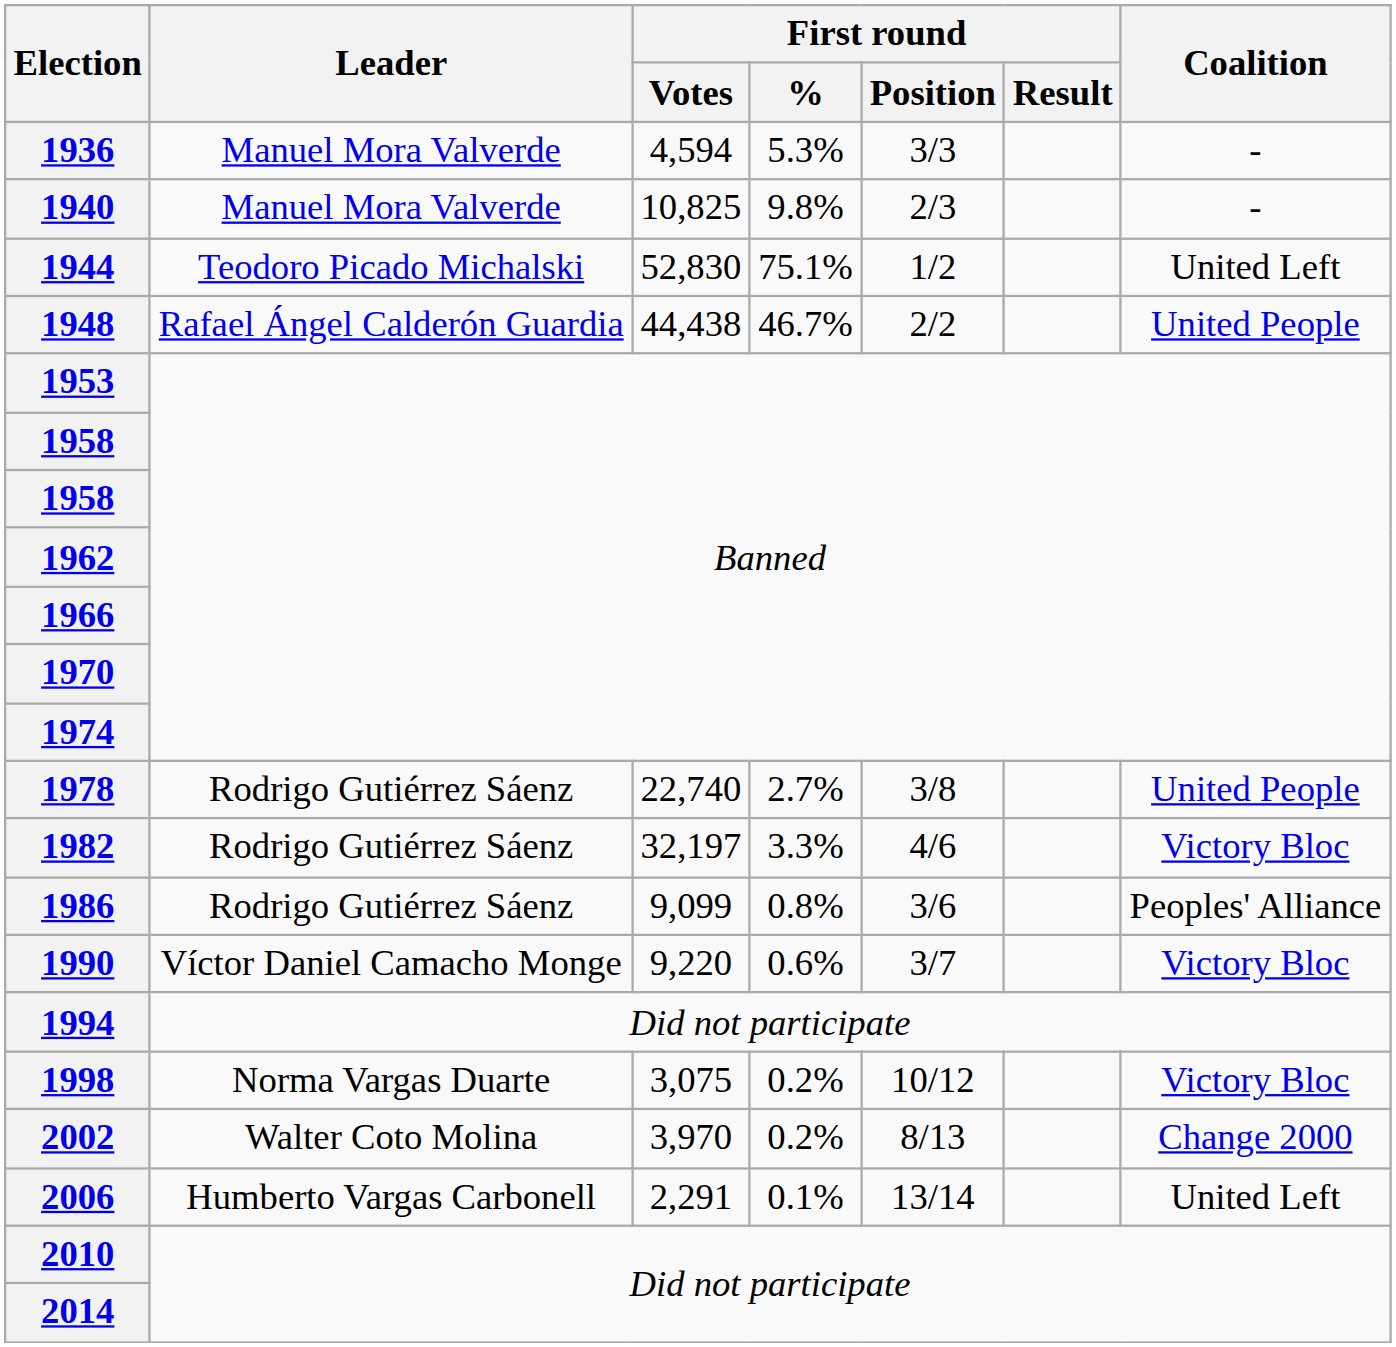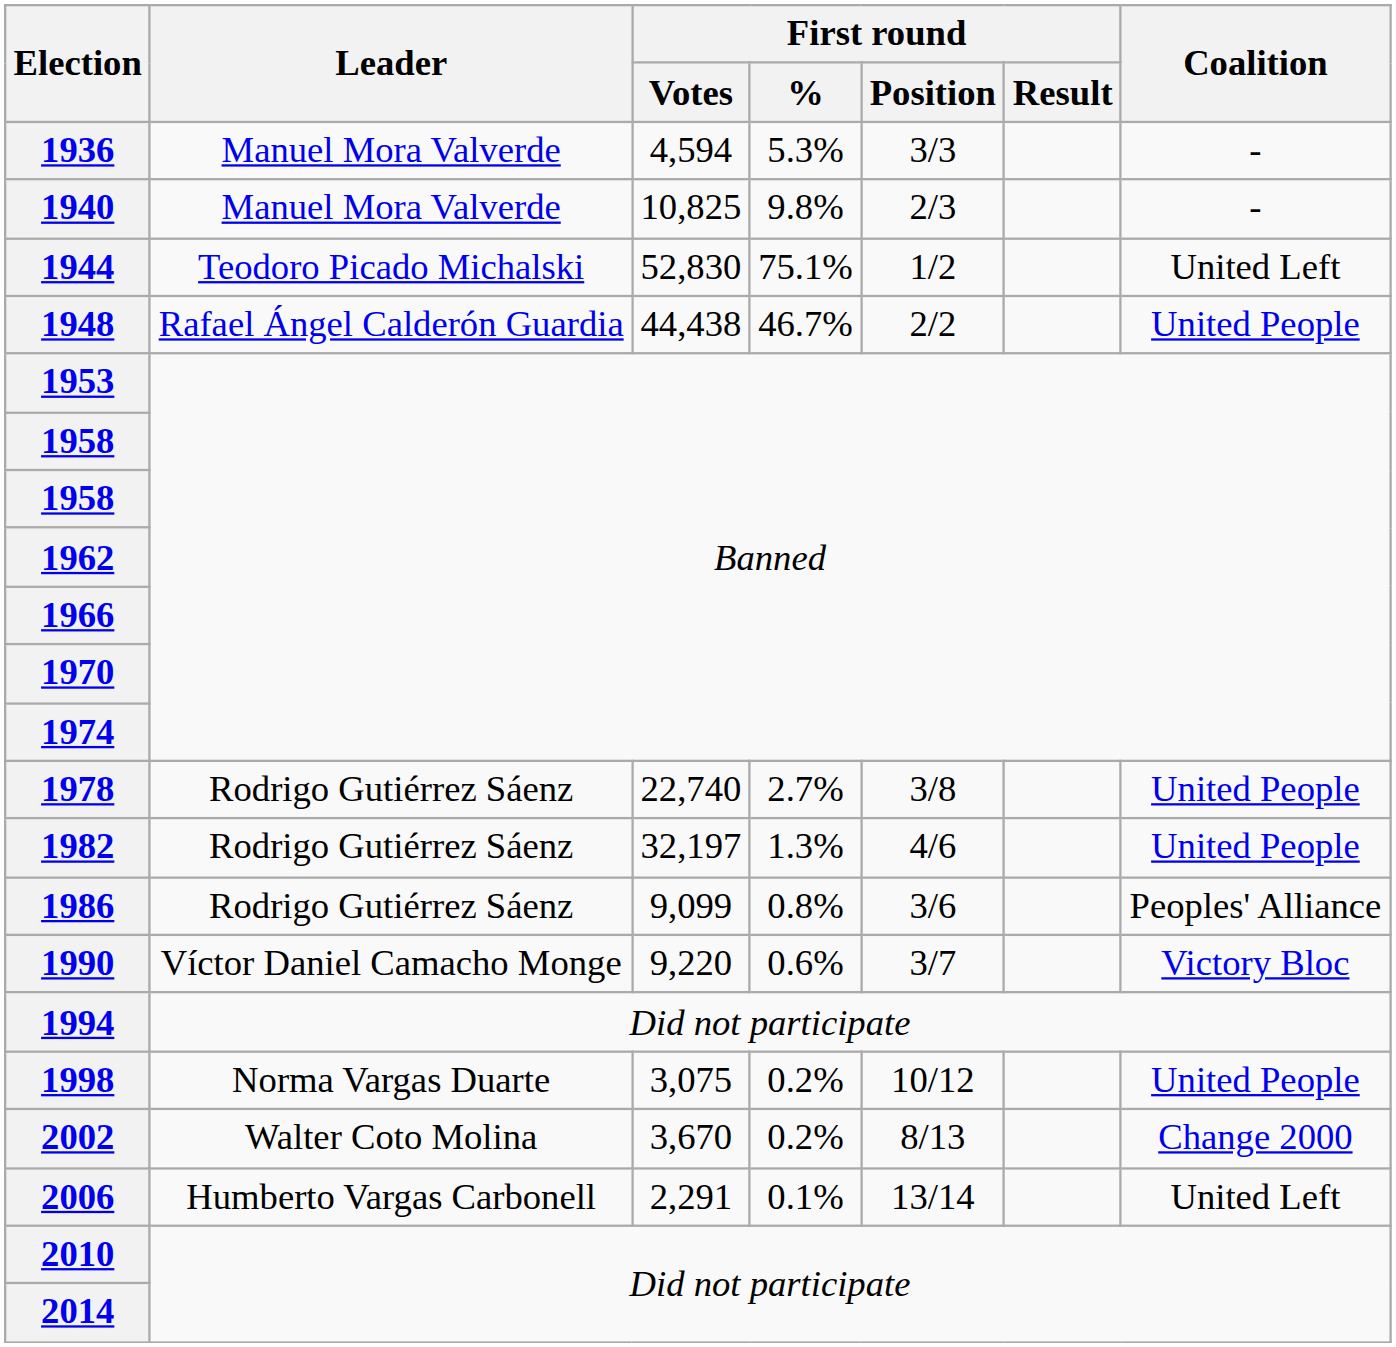1982 | First round / %: 3.3% -> 1.3%
1982 | Coalition: Victory Bloc -> United People
1998 | Coalition: Victory Bloc -> United People
2002 | First round / Votes: 3,970 -> 3,670
